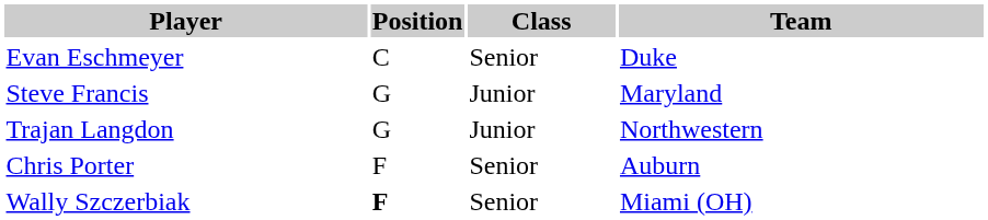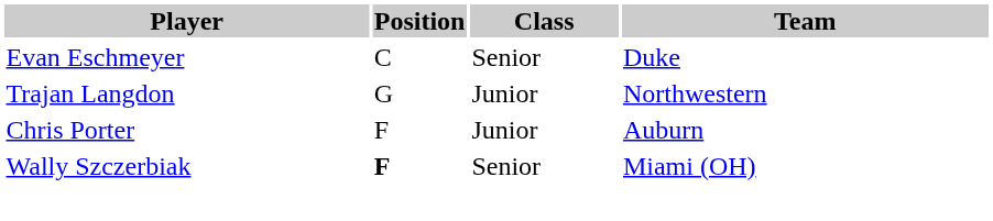- row: Steve Francis | G | Junior | Maryland
Chris Porter | Class: Senior -> Junior
